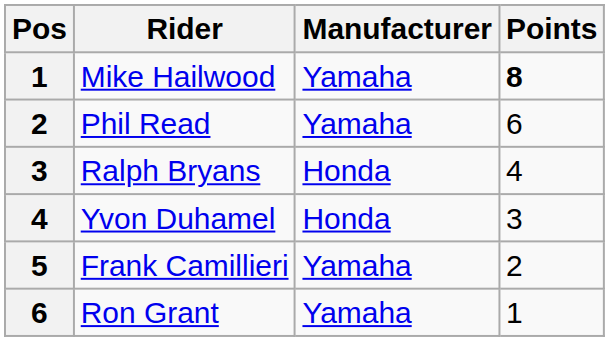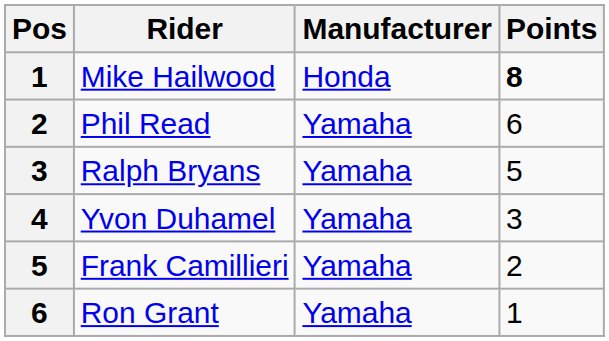Mike Hailwood | Manufacturer: Yamaha -> Honda
Ralph Bryans | Manufacturer: Honda -> Yamaha
Ralph Bryans | Points: 4 -> 5
Yvon Duhamel | Manufacturer: Honda -> Yamaha
